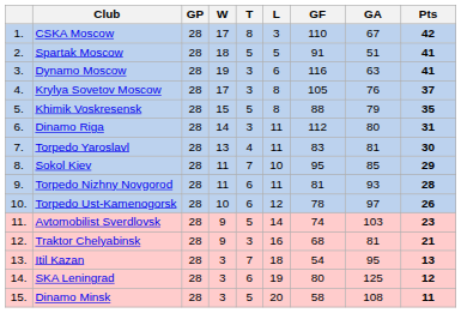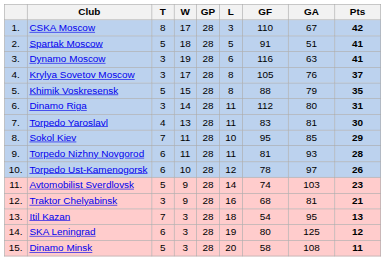columns swapped: GP <-> T
